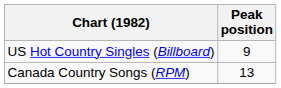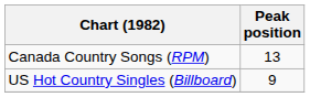rows swapped: Canada Country Songs (RPM) <-> US Hot Country Singles (Billboard)
